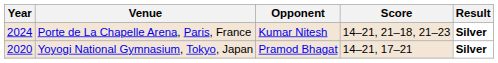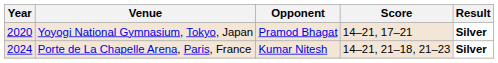rows swapped: Yoyogi National Gymnasium, Tokyo, Japan <-> Porte de La Chapelle Arena, Paris, France
